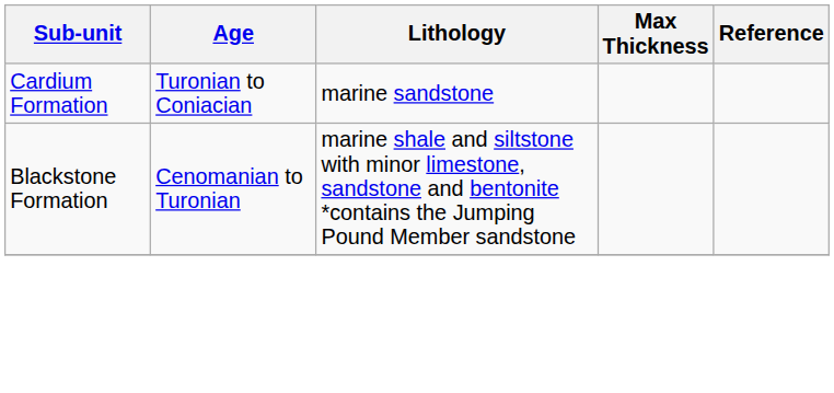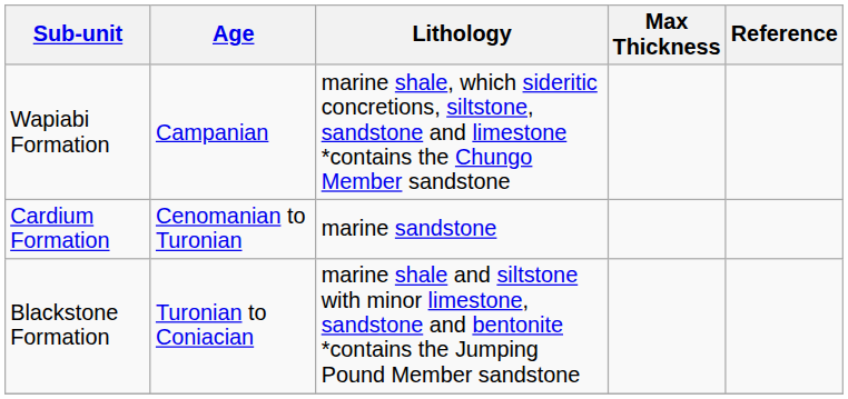+ row: Wapiabi Formation | Campanian | marine shale, which sideritic concretions, siltstone, sandstone and limestone *contains the Chungo Member sandstone
Cardium Formation | Age: Turonian to Coniacian -> Cenomanian to Turonian
Blackstone Formation | Age: Cenomanian to Turonian -> Turonian to Coniacian
